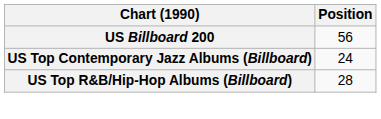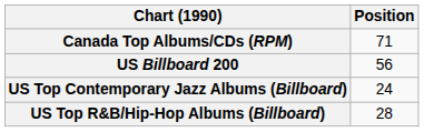+ row: Canada Top Albums/CDs (RPM) | 71
